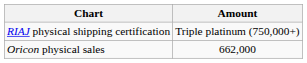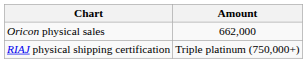rows swapped: Oricon physical sales <-> RIAJ physical shipping certification
